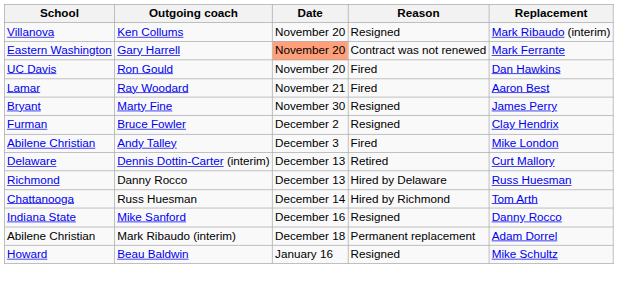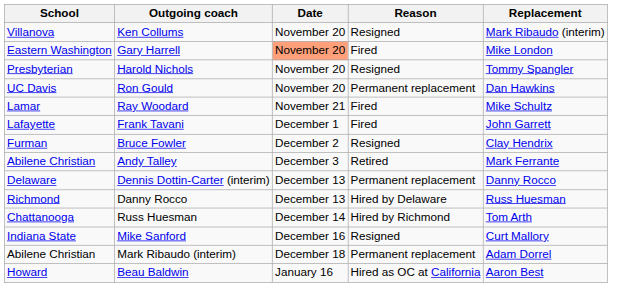Gary Harrell | Reason: Contract was not renewed -> Fired
Gary Harrell | Replacement: Mark Ferrante -> Mike London
+ row: Presbyterian | Harold Nichols | November 20 | Resigned | Tommy Spangler
Ron Gould | Reason: Fired -> Permanent replacement
Ray Woodard | Replacement: Aaron Best -> Mike Schultz
- row: Bryant | Marty Fine | November 30 | Resigned | James Perry
+ row: Lafayette | Frank Tavani | December 1 | Fired | John Garrett
Andy Talley | Reason: Fired -> Retired
Andy Talley | Replacement: Mike London -> Mark Ferrante
Dennis Dottin-Carter (interim) | Reason: Retired -> Permanent replacement
Dennis Dottin-Carter (interim) | Replacement: Curt Mallory -> Danny Rocco
Mike Sanford | Replacement: Danny Rocco -> Curt Mallory
Beau Baldwin | Reason: Resigned -> Hired as OC at California
Beau Baldwin | Replacement: Mike Schultz -> Aaron Best
